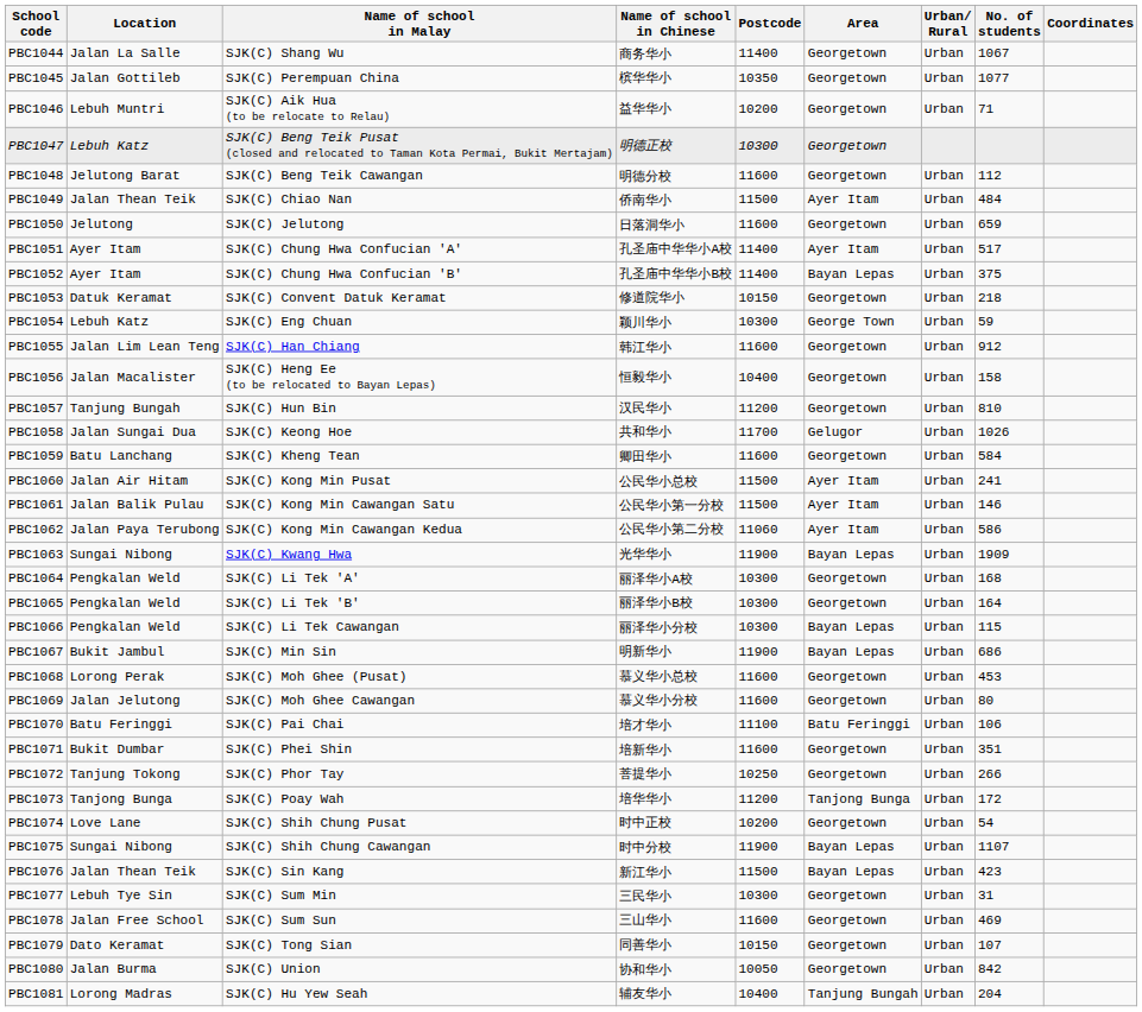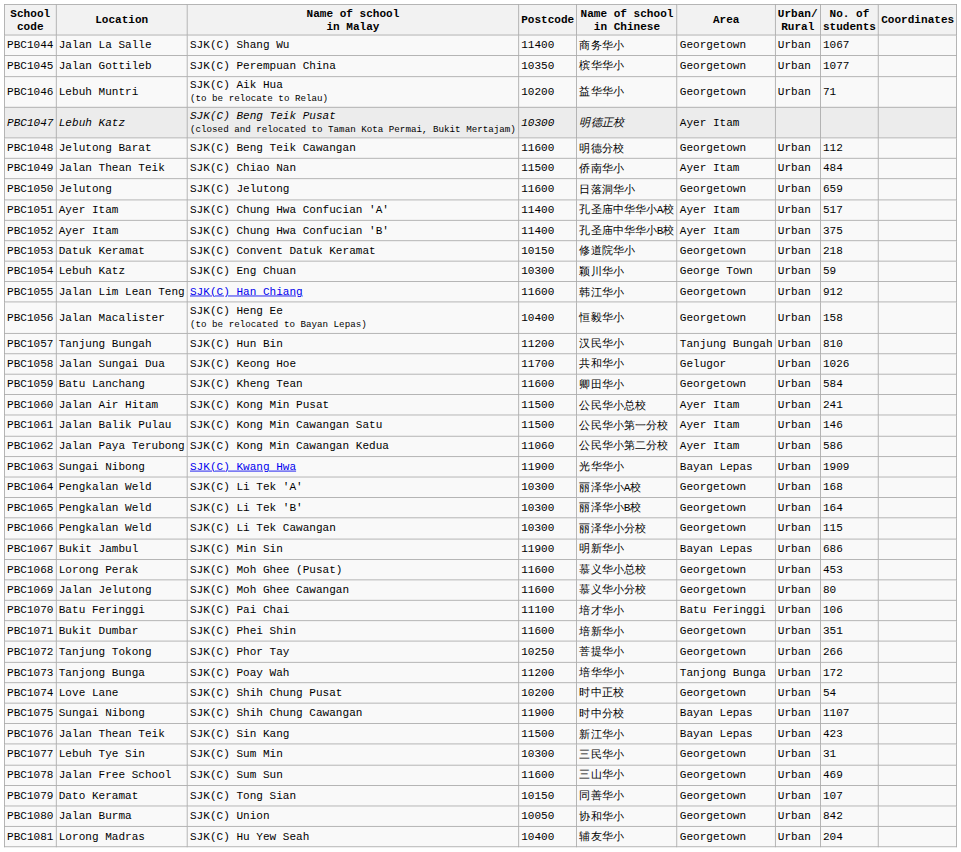columns swapped: Name of school in Chinese <-> Postcode
PBC1047 | Area: Georgetown -> Ayer Itam
PBC1052 | Area: Bayan Lepas -> Ayer Itam
PBC1057 | Area: Georgetown -> Tanjung Bungah
PBC1066 | Area: Bayan Lepas -> Georgetown
PBC1081 | Area: Tanjung Bungah -> Georgetown
